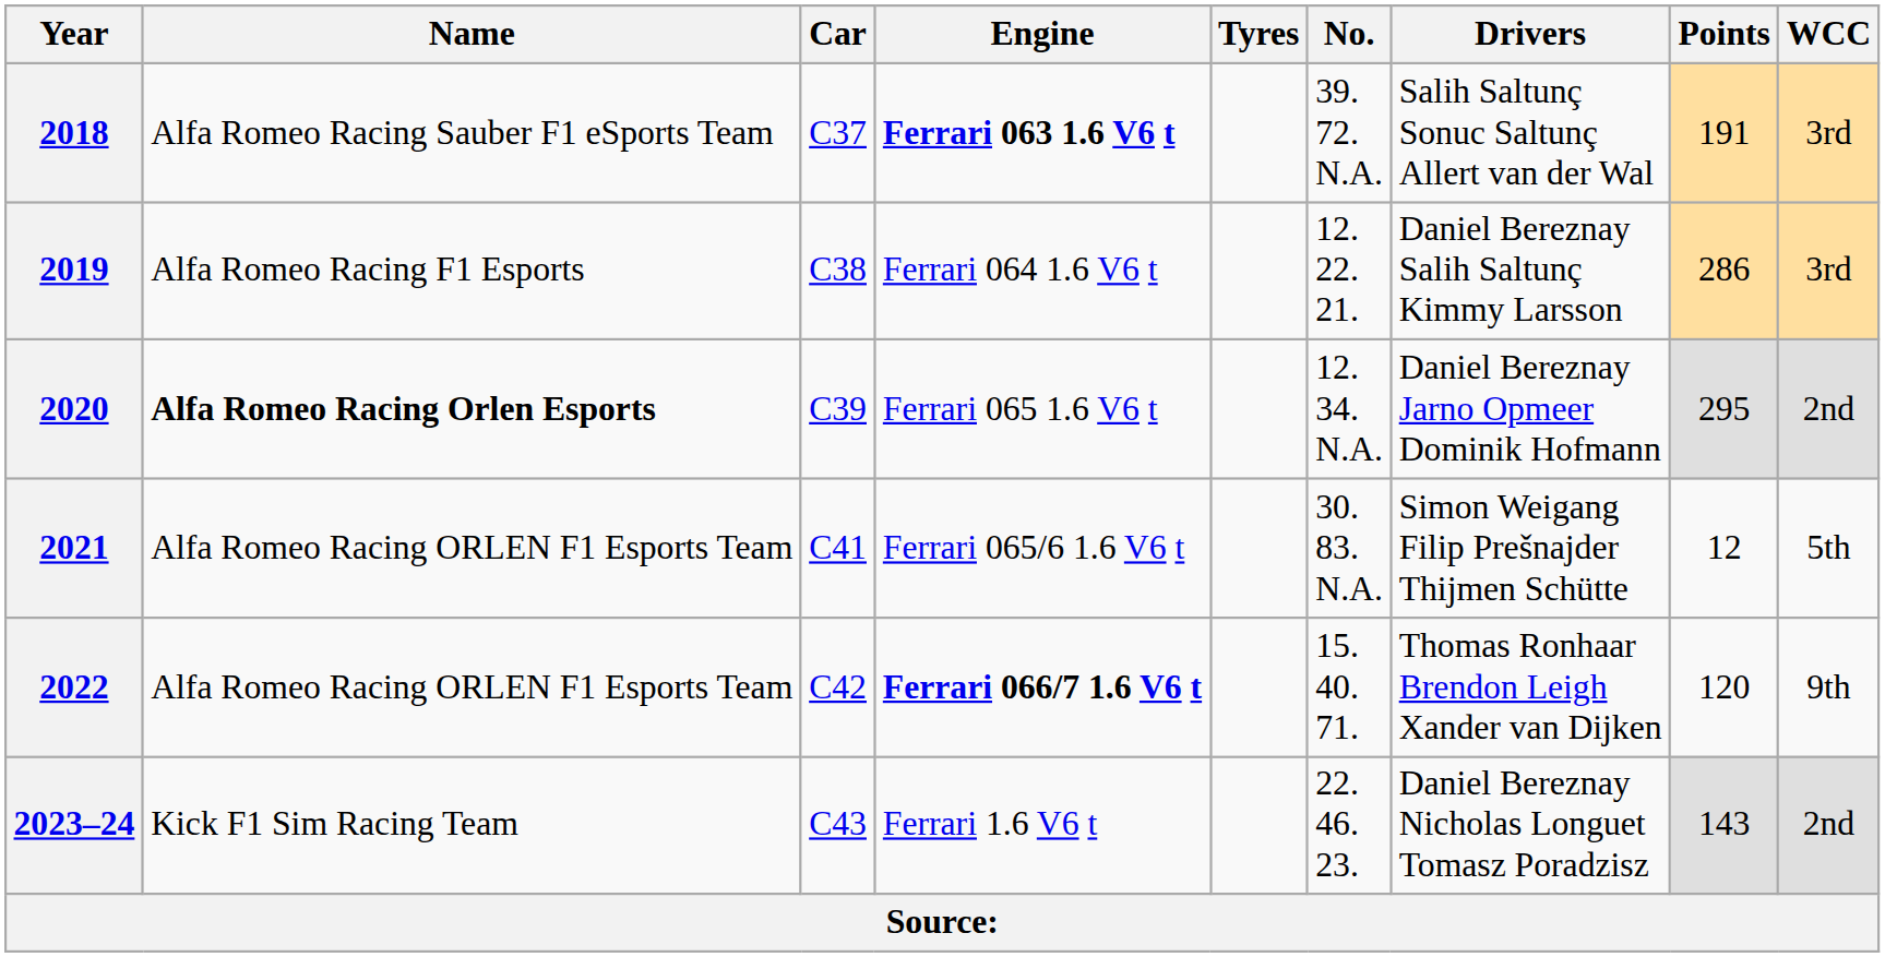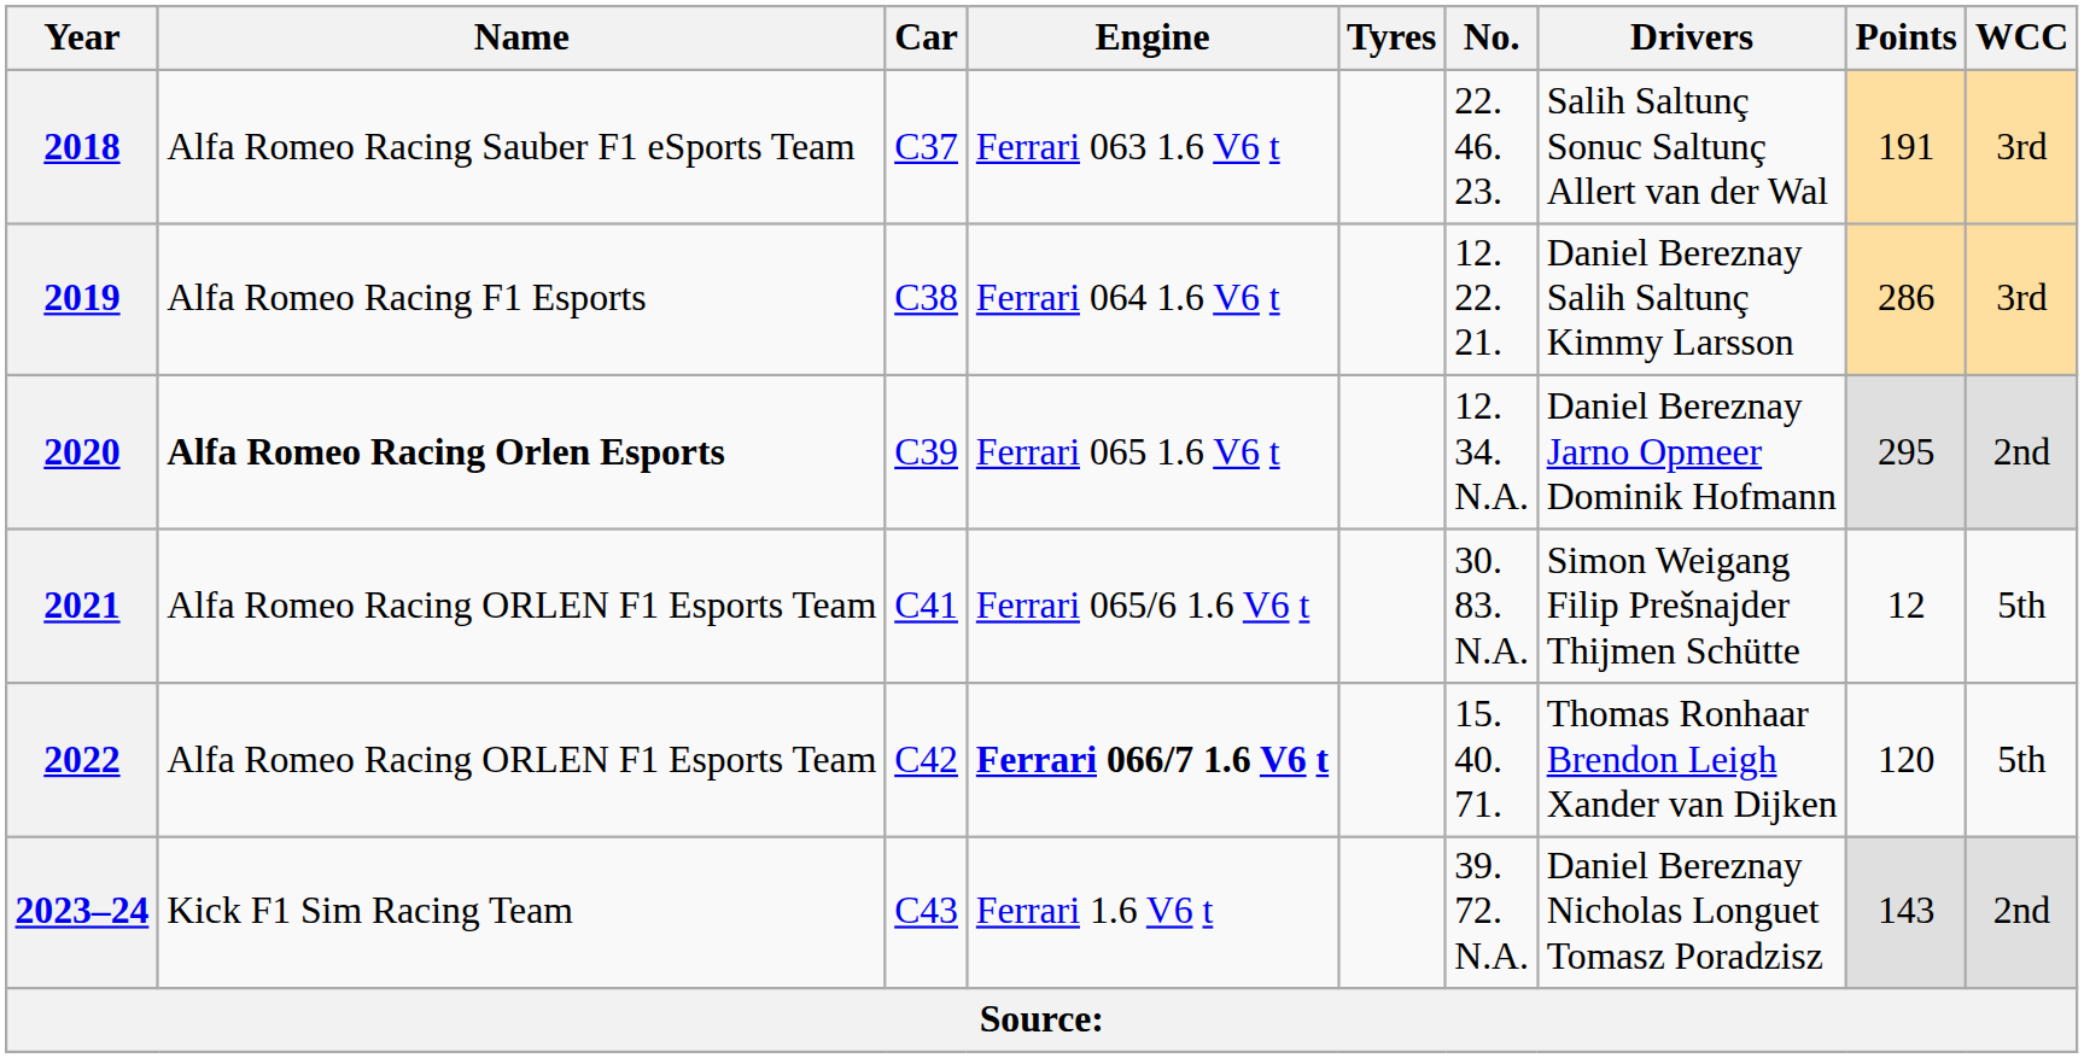2018 | Engine: bold -> normal
2018 | No.: 39. 72. N.A. -> 22. 46. 23.
2022 | WCC: 9th -> 5th
2023–24 | No.: 22. 46. 23. -> 39. 72. N.A.
